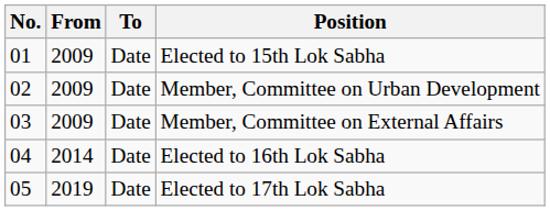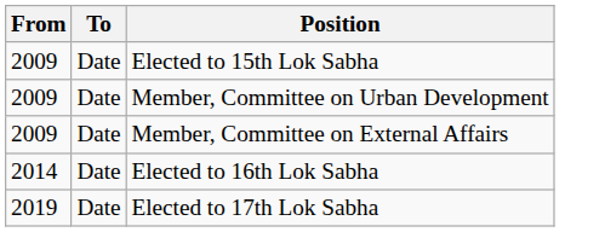- column: No. | 01 | 02 | 03 | 04 | 05
